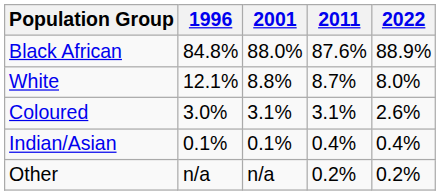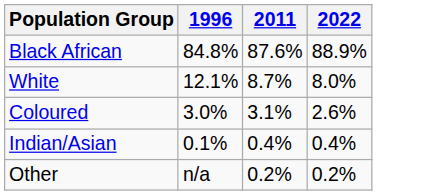- column: 2001 | 88.0% | 8.8% | 3.1% | 0.1% | n/a
